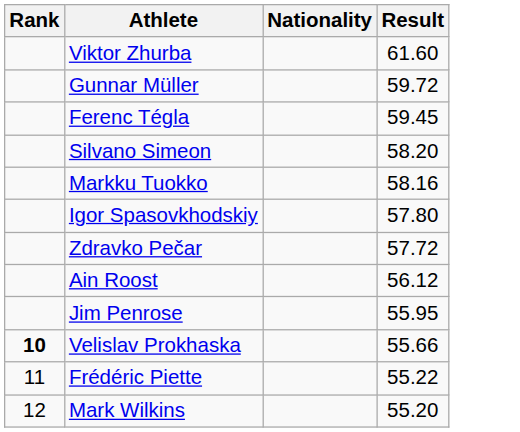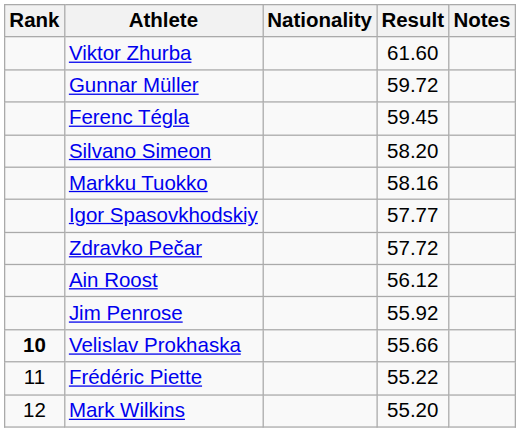+ column: Notes
Igor Spasovkhodskiy | Result: 57.80 -> 57.77
Jim Penrose | Result: 55.95 -> 55.92
